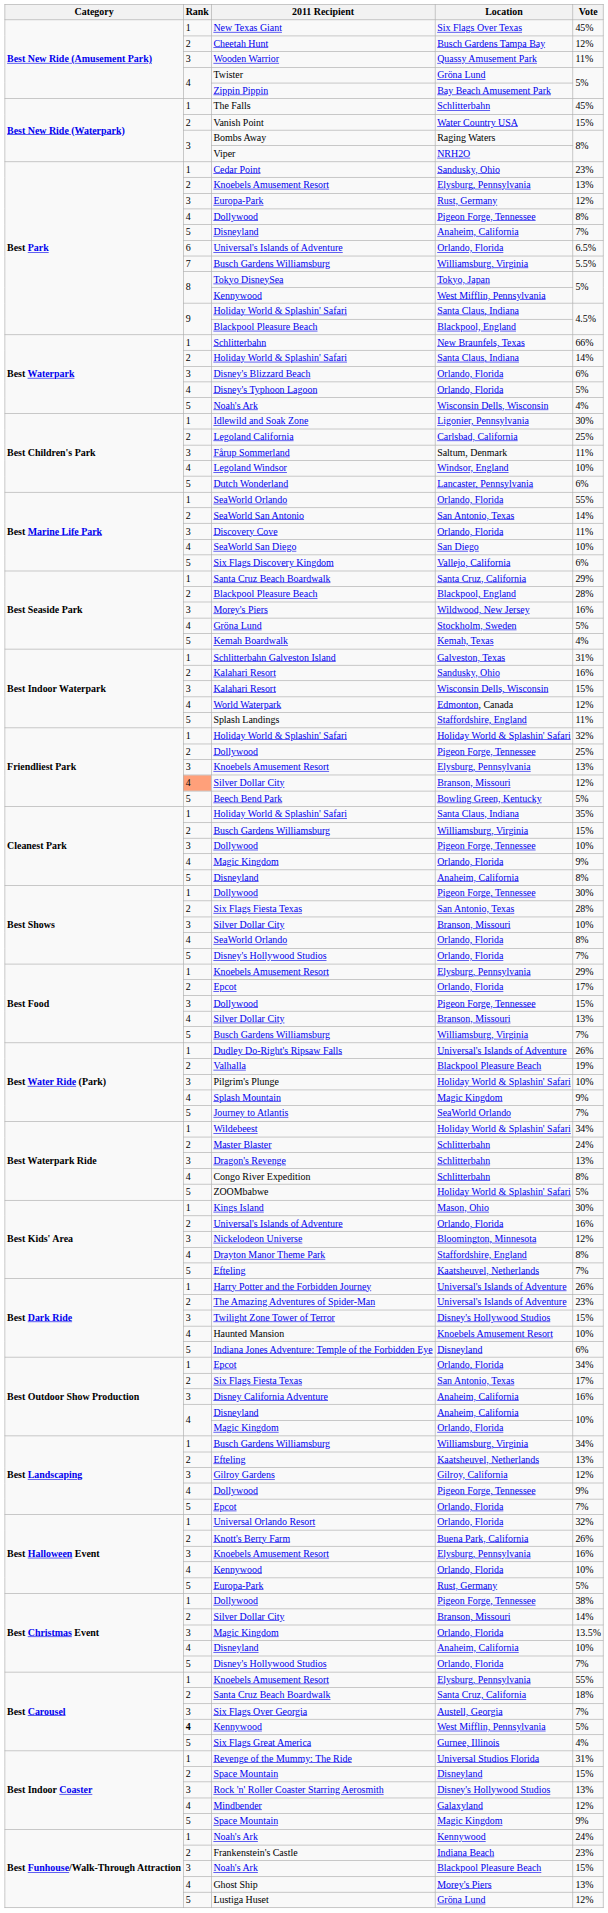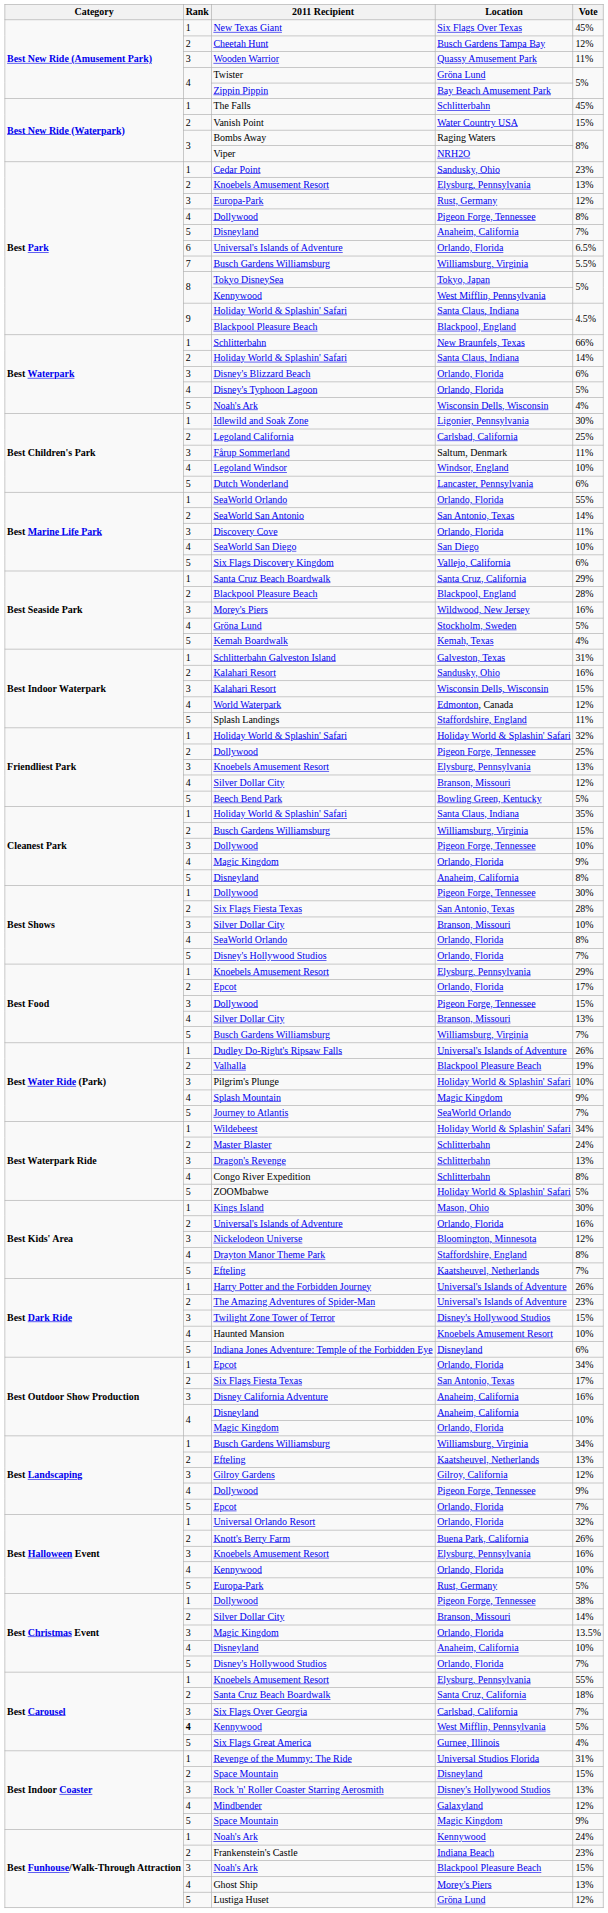Friendliest Park / Silver Dollar City | Rank: lightsalmon background -> no background
Six Flags Over Georgia | Location: Austell, Georgia -> Carlsbad, California
